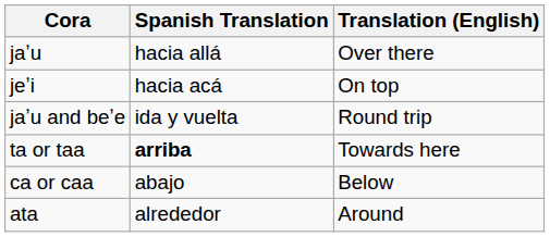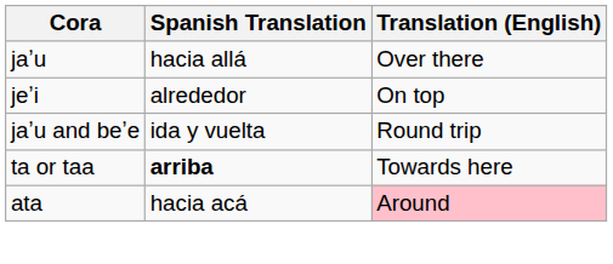jeʼi | Spanish Translation: hacia acá -> alrededor
- row: ca or caa | abajo | Below
ata | Spanish Translation: alrededor -> hacia acá
ata | Translation (English): no background -> pink background
